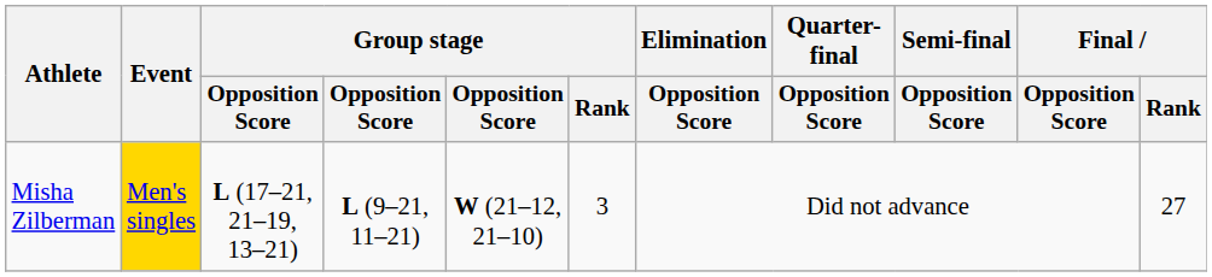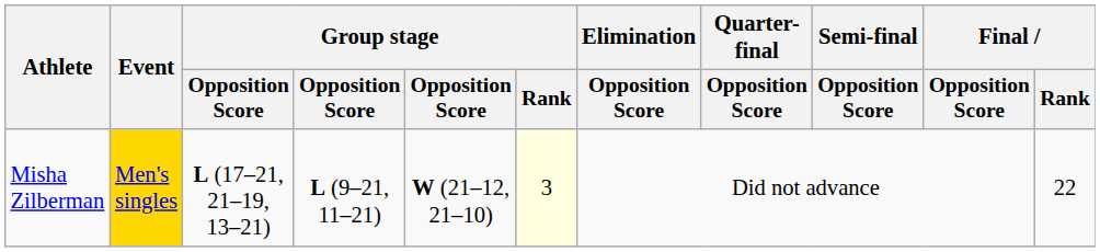Misha Zilberman | Group stage / Rank: no background -> lightyellow background
Misha Zilberman | Final / Rank: 27 -> 22
